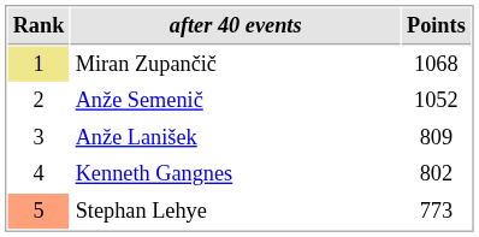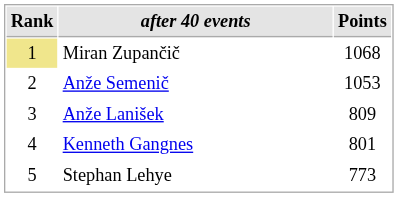Anže Semenič | Points: 1052 -> 1053
Kenneth Gangnes | Points: 802 -> 801
Stephan Lehye | Rank: lightsalmon background -> no background
